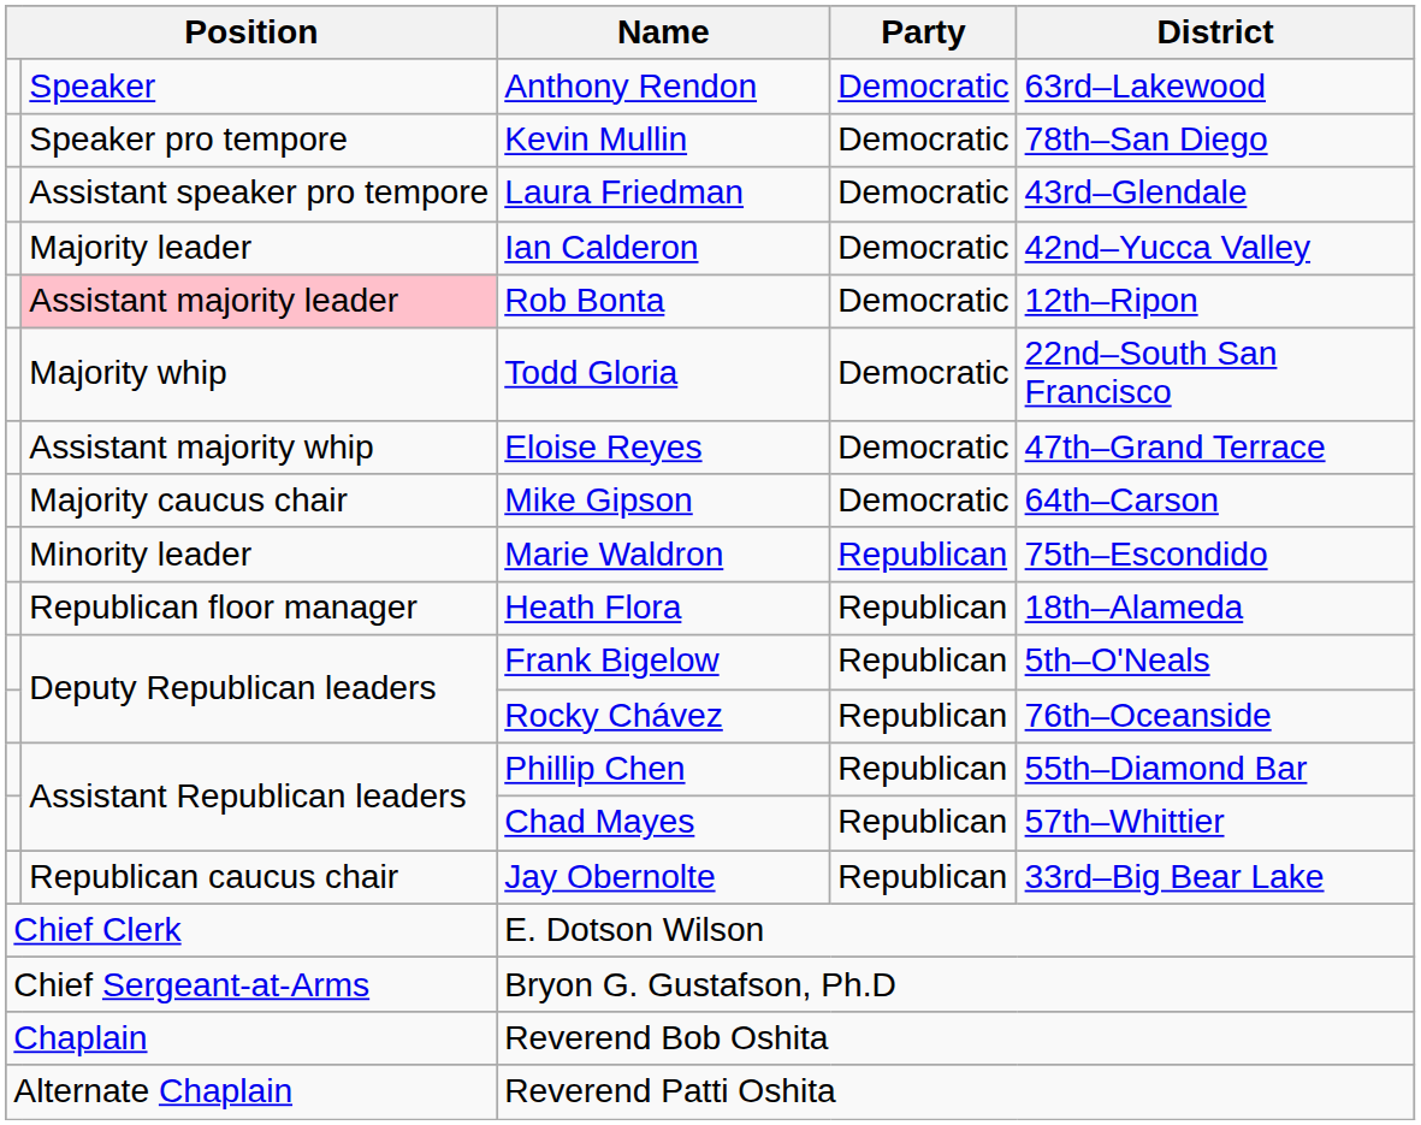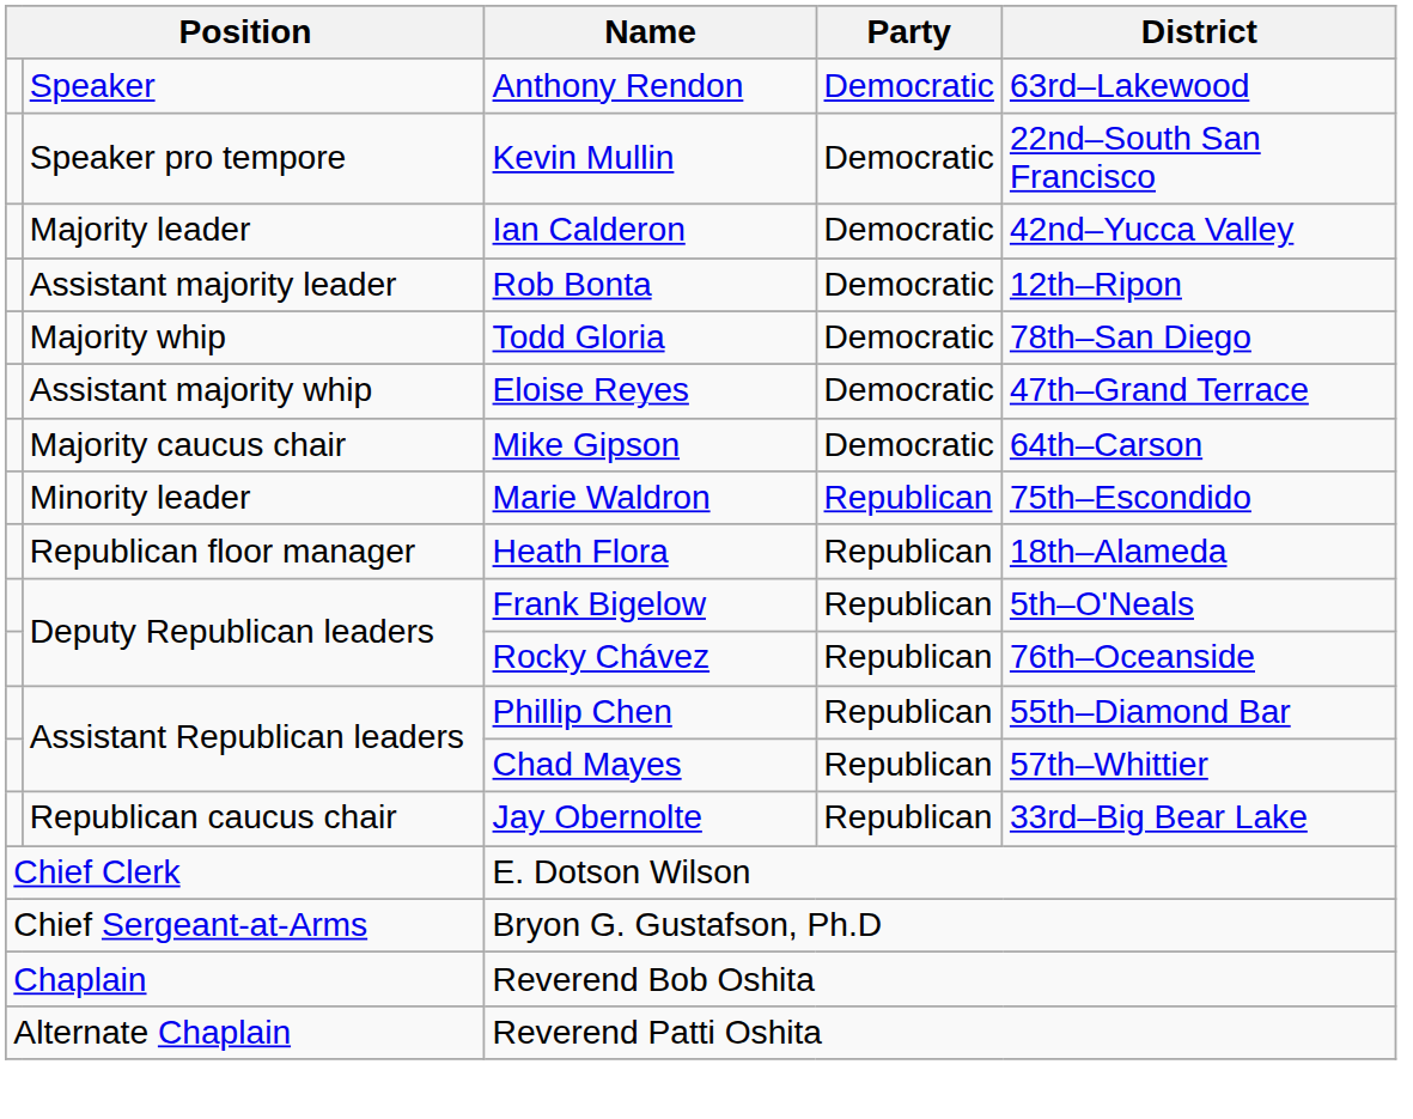Kevin Mullin | District: 78th–San Diego -> 22nd–South San Francisco
- row: Assistant speaker pro tempore | Laura Friedman | Democratic | 43rd–Glendale
Rob Bonta | column 2: pink background -> no background
Todd Gloria | District: 22nd–South San Francisco -> 78th–San Diego
